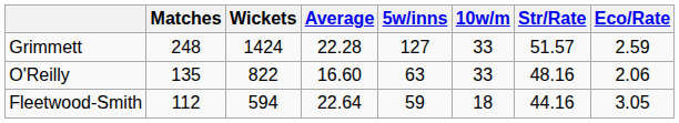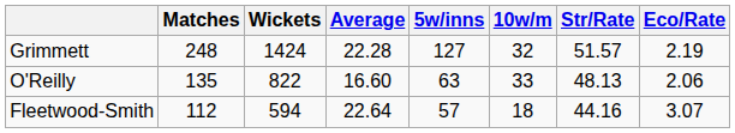Grimmett | 10w/m: 33 -> 32
Grimmett | Eco/Rate: 2.59 -> 2.19
O'Reilly | Str/Rate: 48.16 -> 48.13
Fleetwood-Smith | 5w/inns: 59 -> 57
Fleetwood-Smith | Eco/Rate: 3.05 -> 3.07
